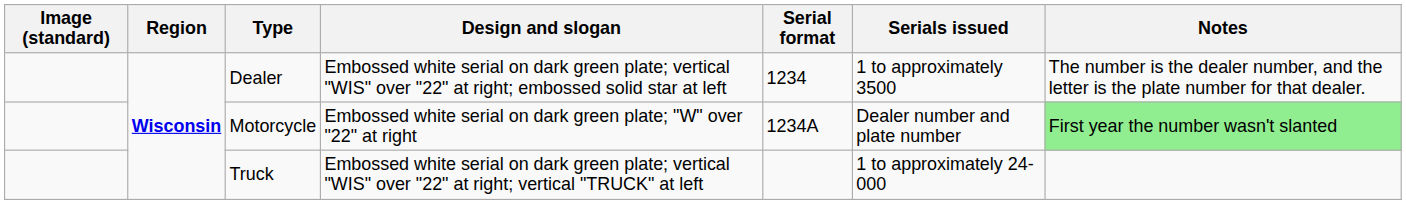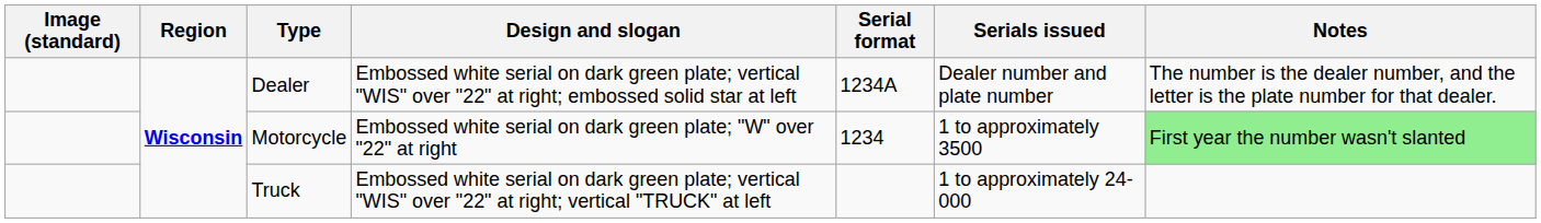Dealer | Serial format: 1234 -> 1234A
Dealer | Serials issued: 1 to approximately 3500 -> Dealer number and plate number
Motorcycle | Serial format: 1234A -> 1234
Motorcycle | Serials issued: Dealer number and plate number -> 1 to approximately 3500
